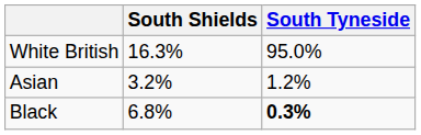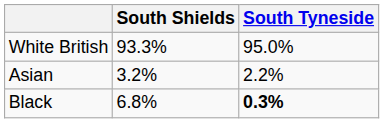White British | South Shields: 16.3% -> 93.3%
Asian | South Tyneside: 1.2% -> 2.2%
